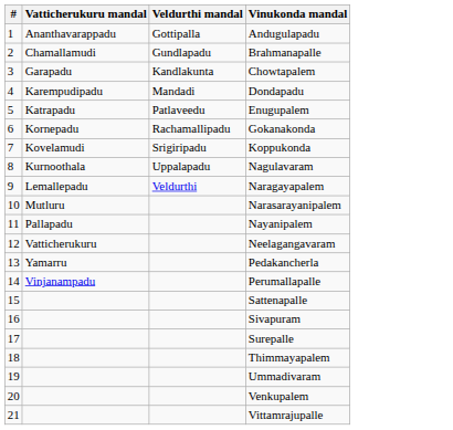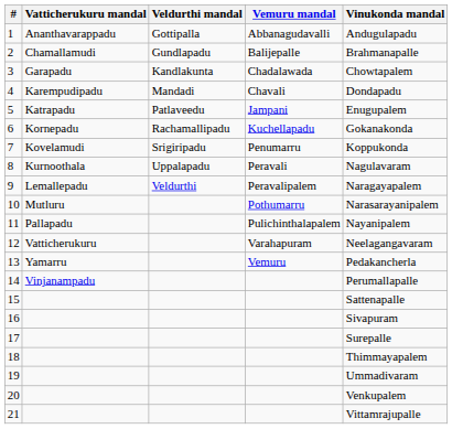+ column: Vemuru mandal | Abbanagudavalli | Balijepalle | Chadalawada | Chavali | Jampani | Kuchellapadu | Penumarru | Peravali | Peravalipalem | Pothumarru | Pulichinthalapalem | Varahapuram | Vemuru
